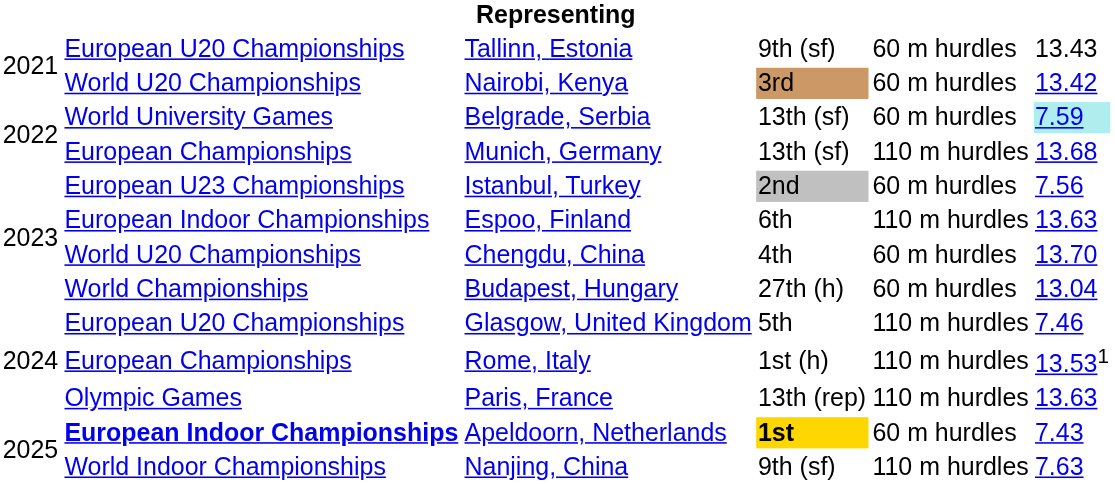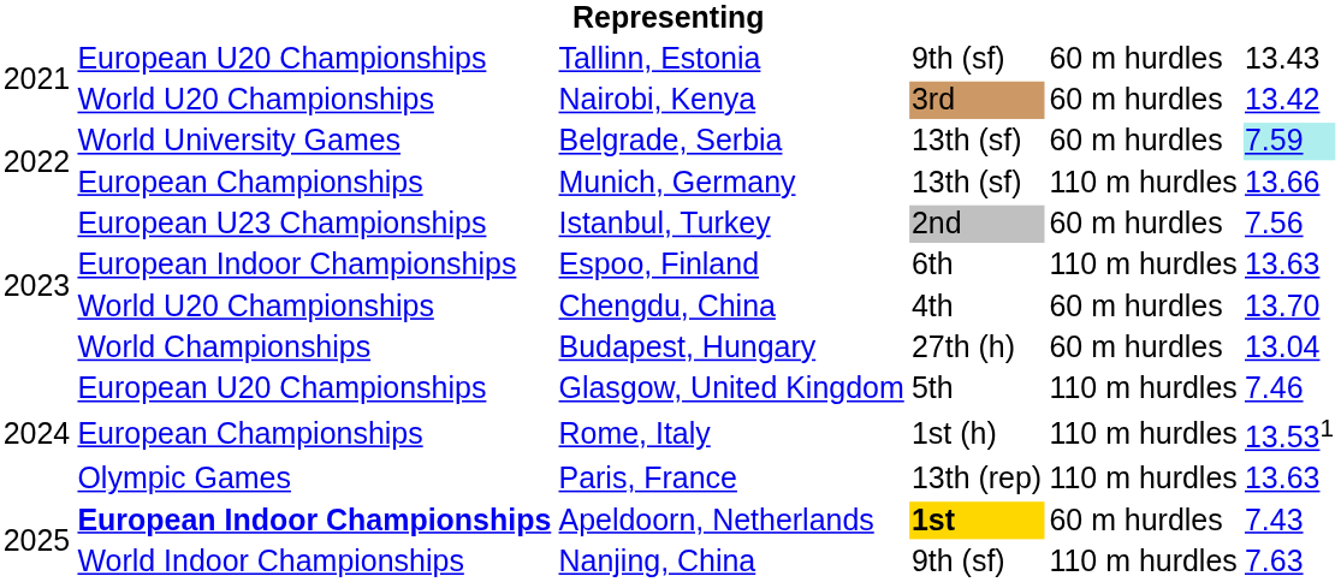Munich, Germany | column 6: 13.68 -> 13.66
